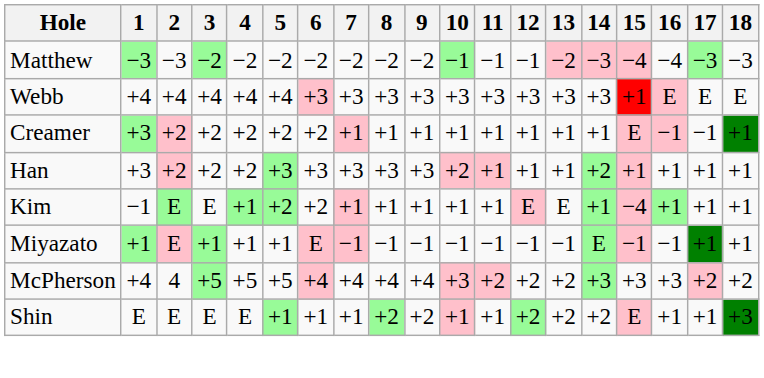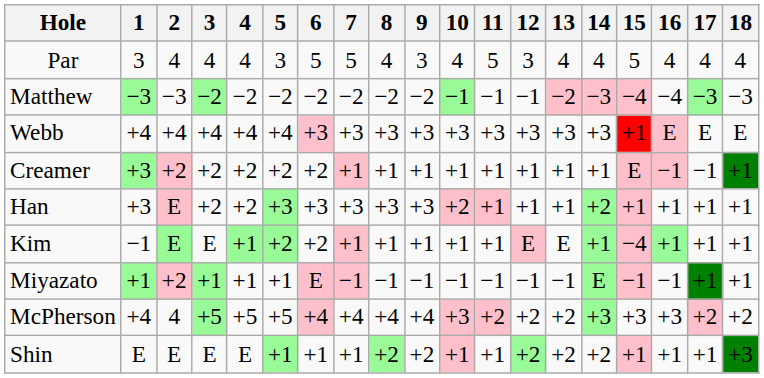+ row: Par | 3 | 4 | 4 | 4 | 3 | 5 | 5 | 4 | 3 | 4 | 5 | 3 | 4 | 4 | 5 | 4 | 4 | 4
Han | 2: +2 -> E
Miyazato | 2: E -> +2
Shin | 15: E -> +1
